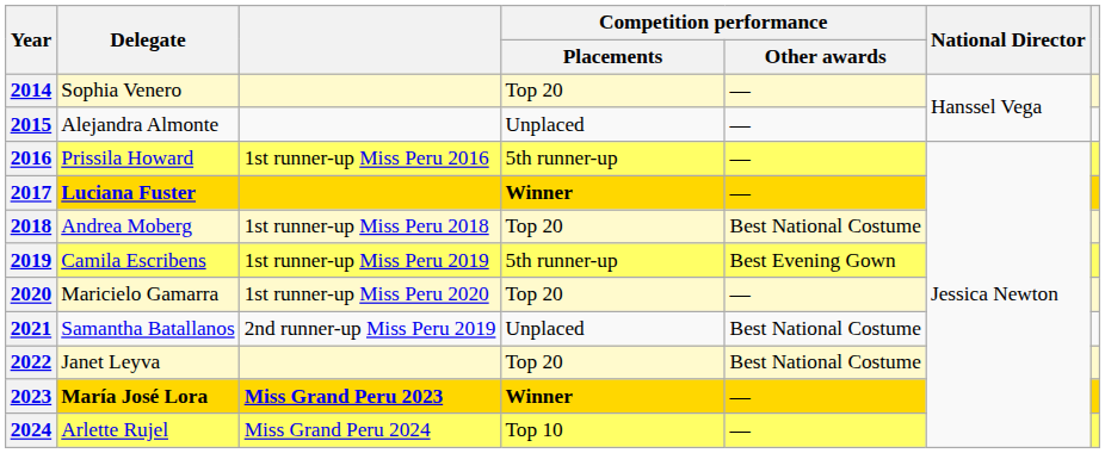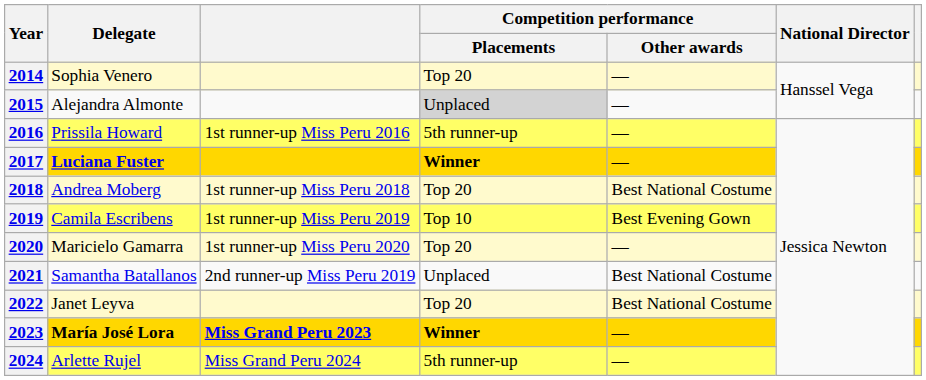2015 | Competition performance / Placements: no background -> lightgrey background
2019 | Competition performance / Placements: 5th runner-up -> Top 10
2024 | Competition performance / Placements: Top 10 -> 5th runner-up
